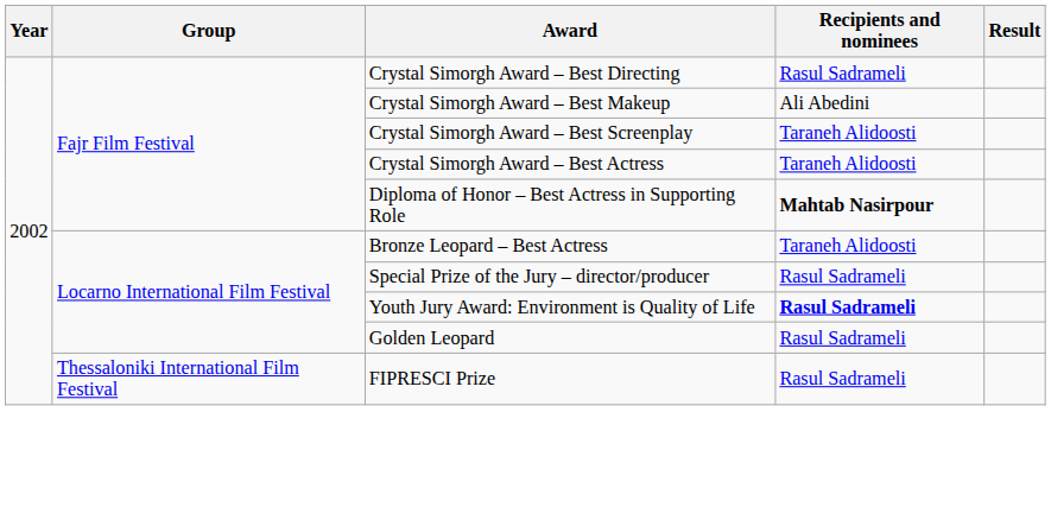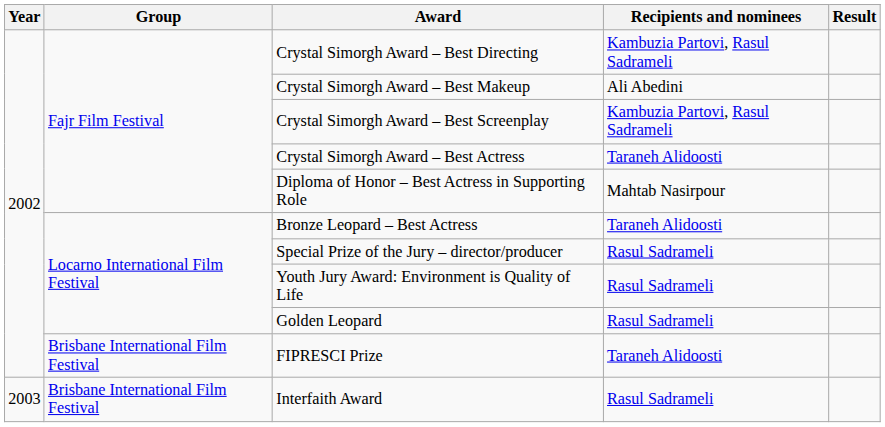Crystal Simorgh Award – Best Directing | Recipients and nominees: Rasul Sadrameli -> Kambuzia Partovi, Rasul Sadrameli
Crystal Simorgh Award – Best Screenplay | Recipients and nominees: Taraneh Alidoosti -> Kambuzia Partovi, Rasul Sadrameli
Diploma of Honor – Best Actress in Supporting Role | Recipients and nominees: bold -> normal
Youth Jury Award: Environment is Quality of Life | Recipients and nominees: bold -> normal
FIPRESCI Prize | Group: Thessaloniki International Film Festival -> Brisbane International Film Festival
FIPRESCI Prize | Recipients and nominees: Rasul Sadrameli -> Taraneh Alidoosti
+ row: 2003 | Brisbane International Film Festival | Interfaith Award | Rasul Sadrameli
